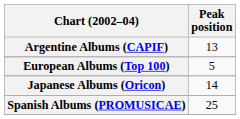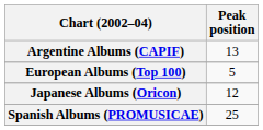Japanese Albums (Oricon) | Peak position: 14 -> 12
